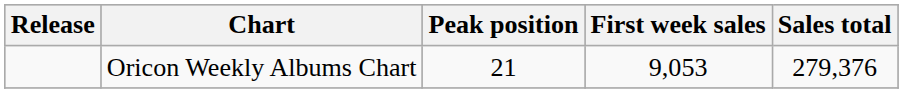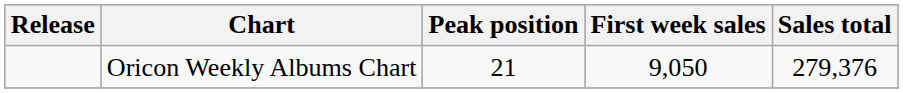Oricon Weekly Albums Chart | First week sales: 9,053 -> 9,050
